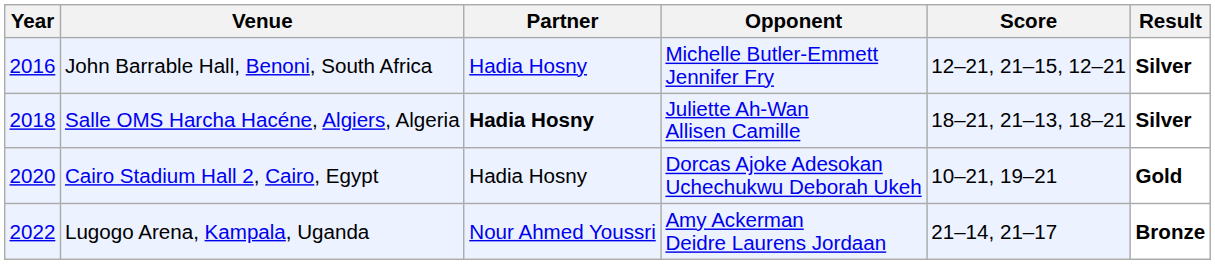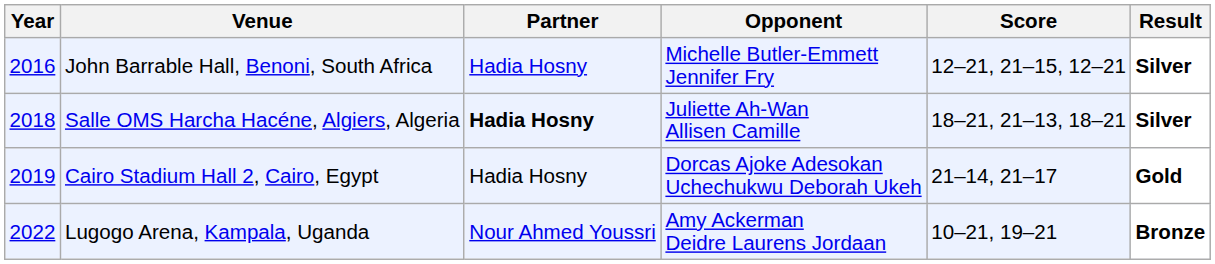Cairo Stadium Hall 2, Cairo, Egypt | Year: 2020 -> 2019
Cairo Stadium Hall 2, Cairo, Egypt | Score: 10–21, 19–21 -> 21–14, 21–17
Lugogo Arena, Kampala, Uganda | Score: 21–14, 21–17 -> 10–21, 19–21
